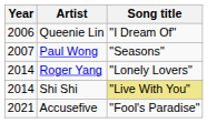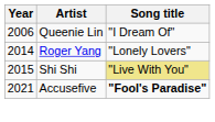- row: 2007 | Paul Wong | "Seasons"
Shi Shi | Year: 2014 -> 2015
Accusefive | Song title: normal -> bold
